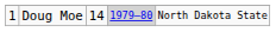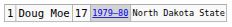Doug Moe | column 3: 14 -> 17
